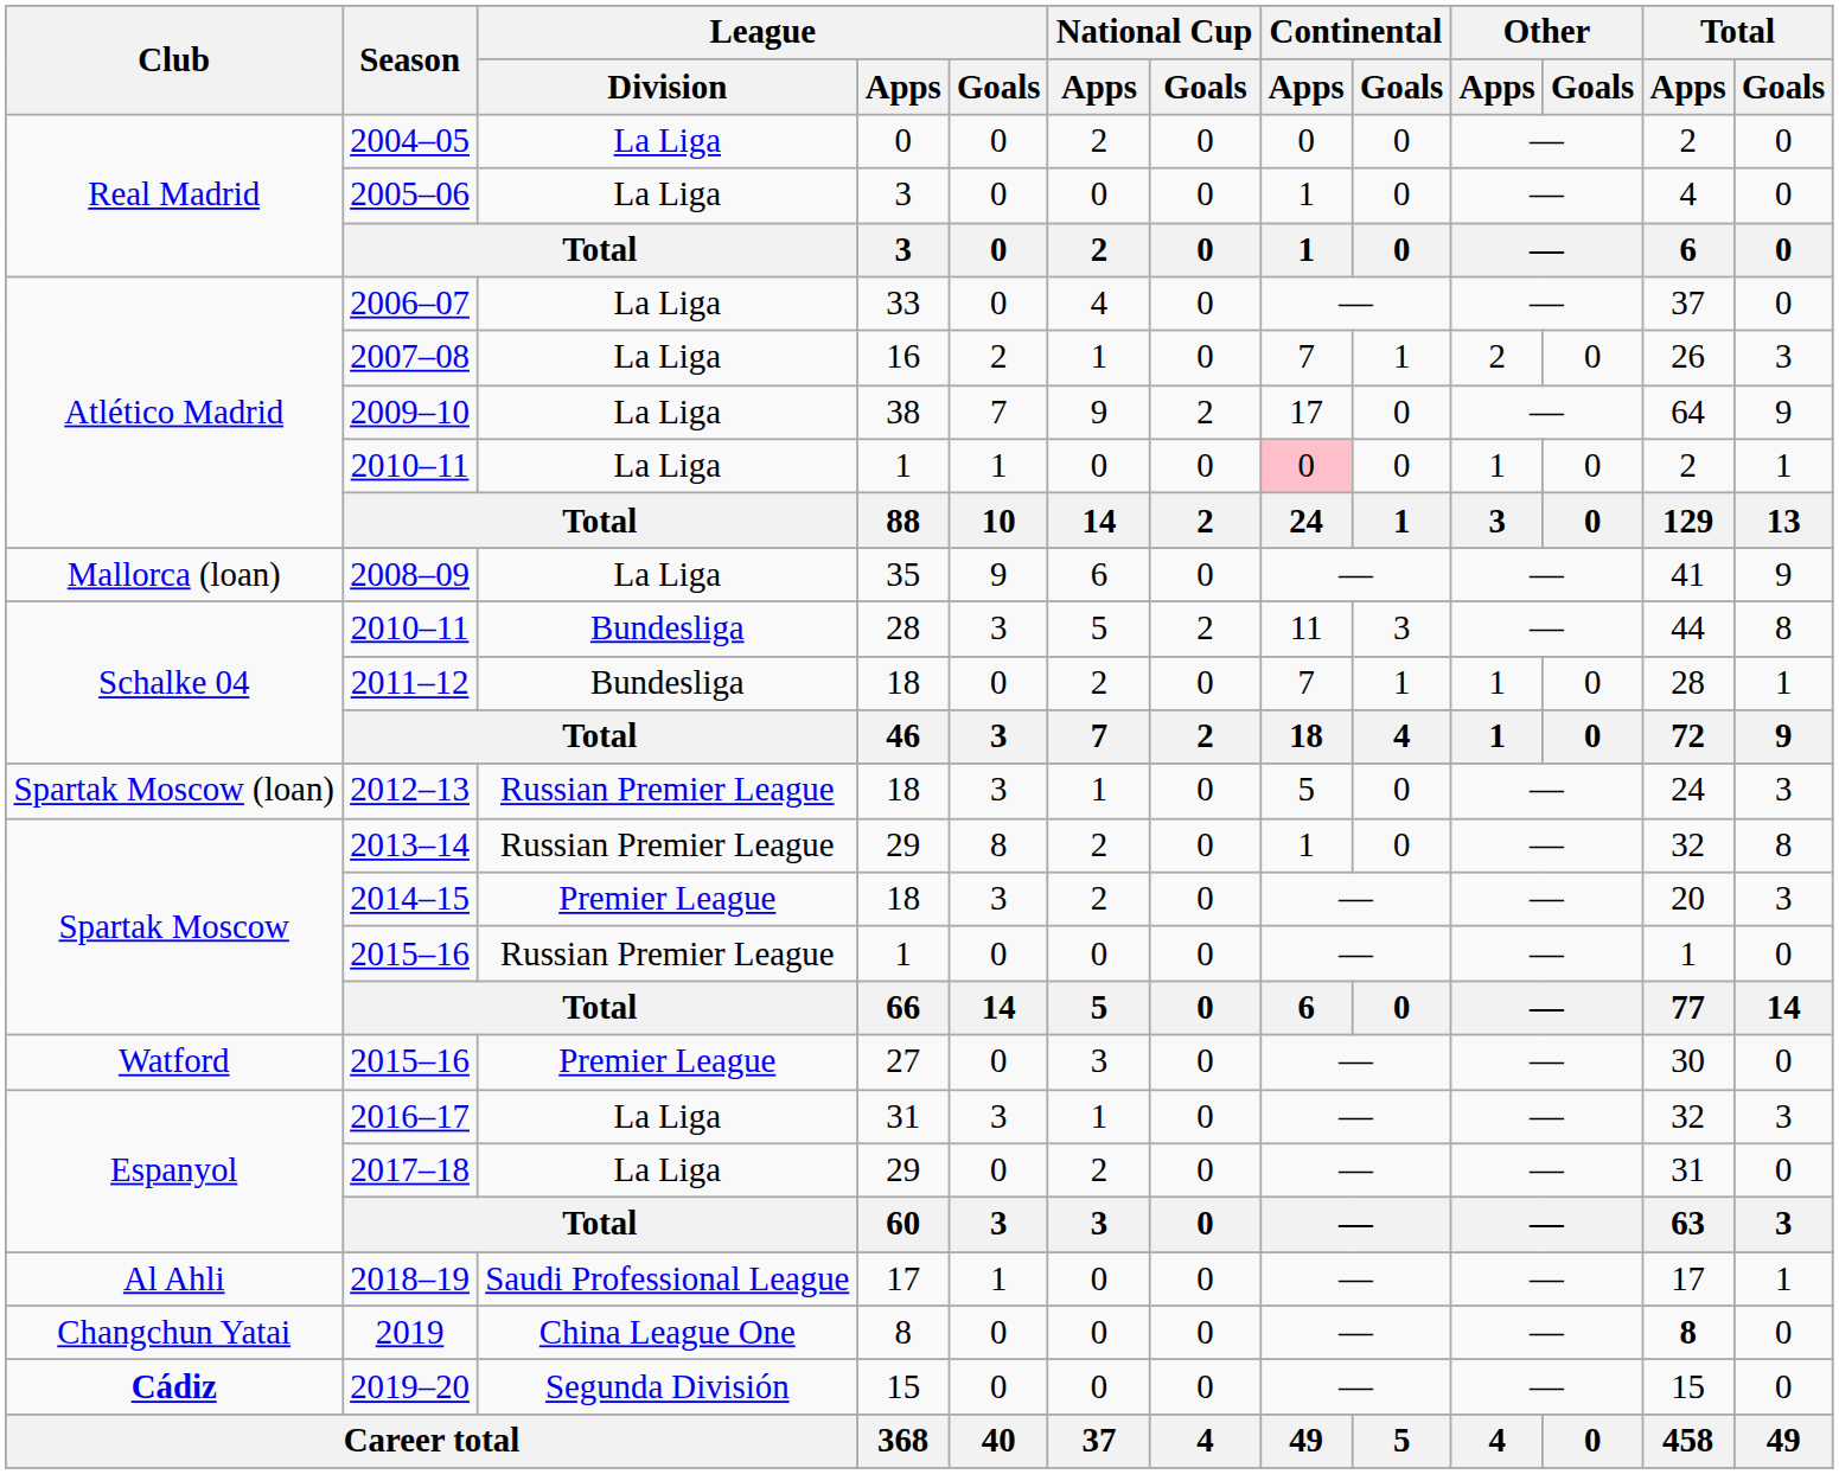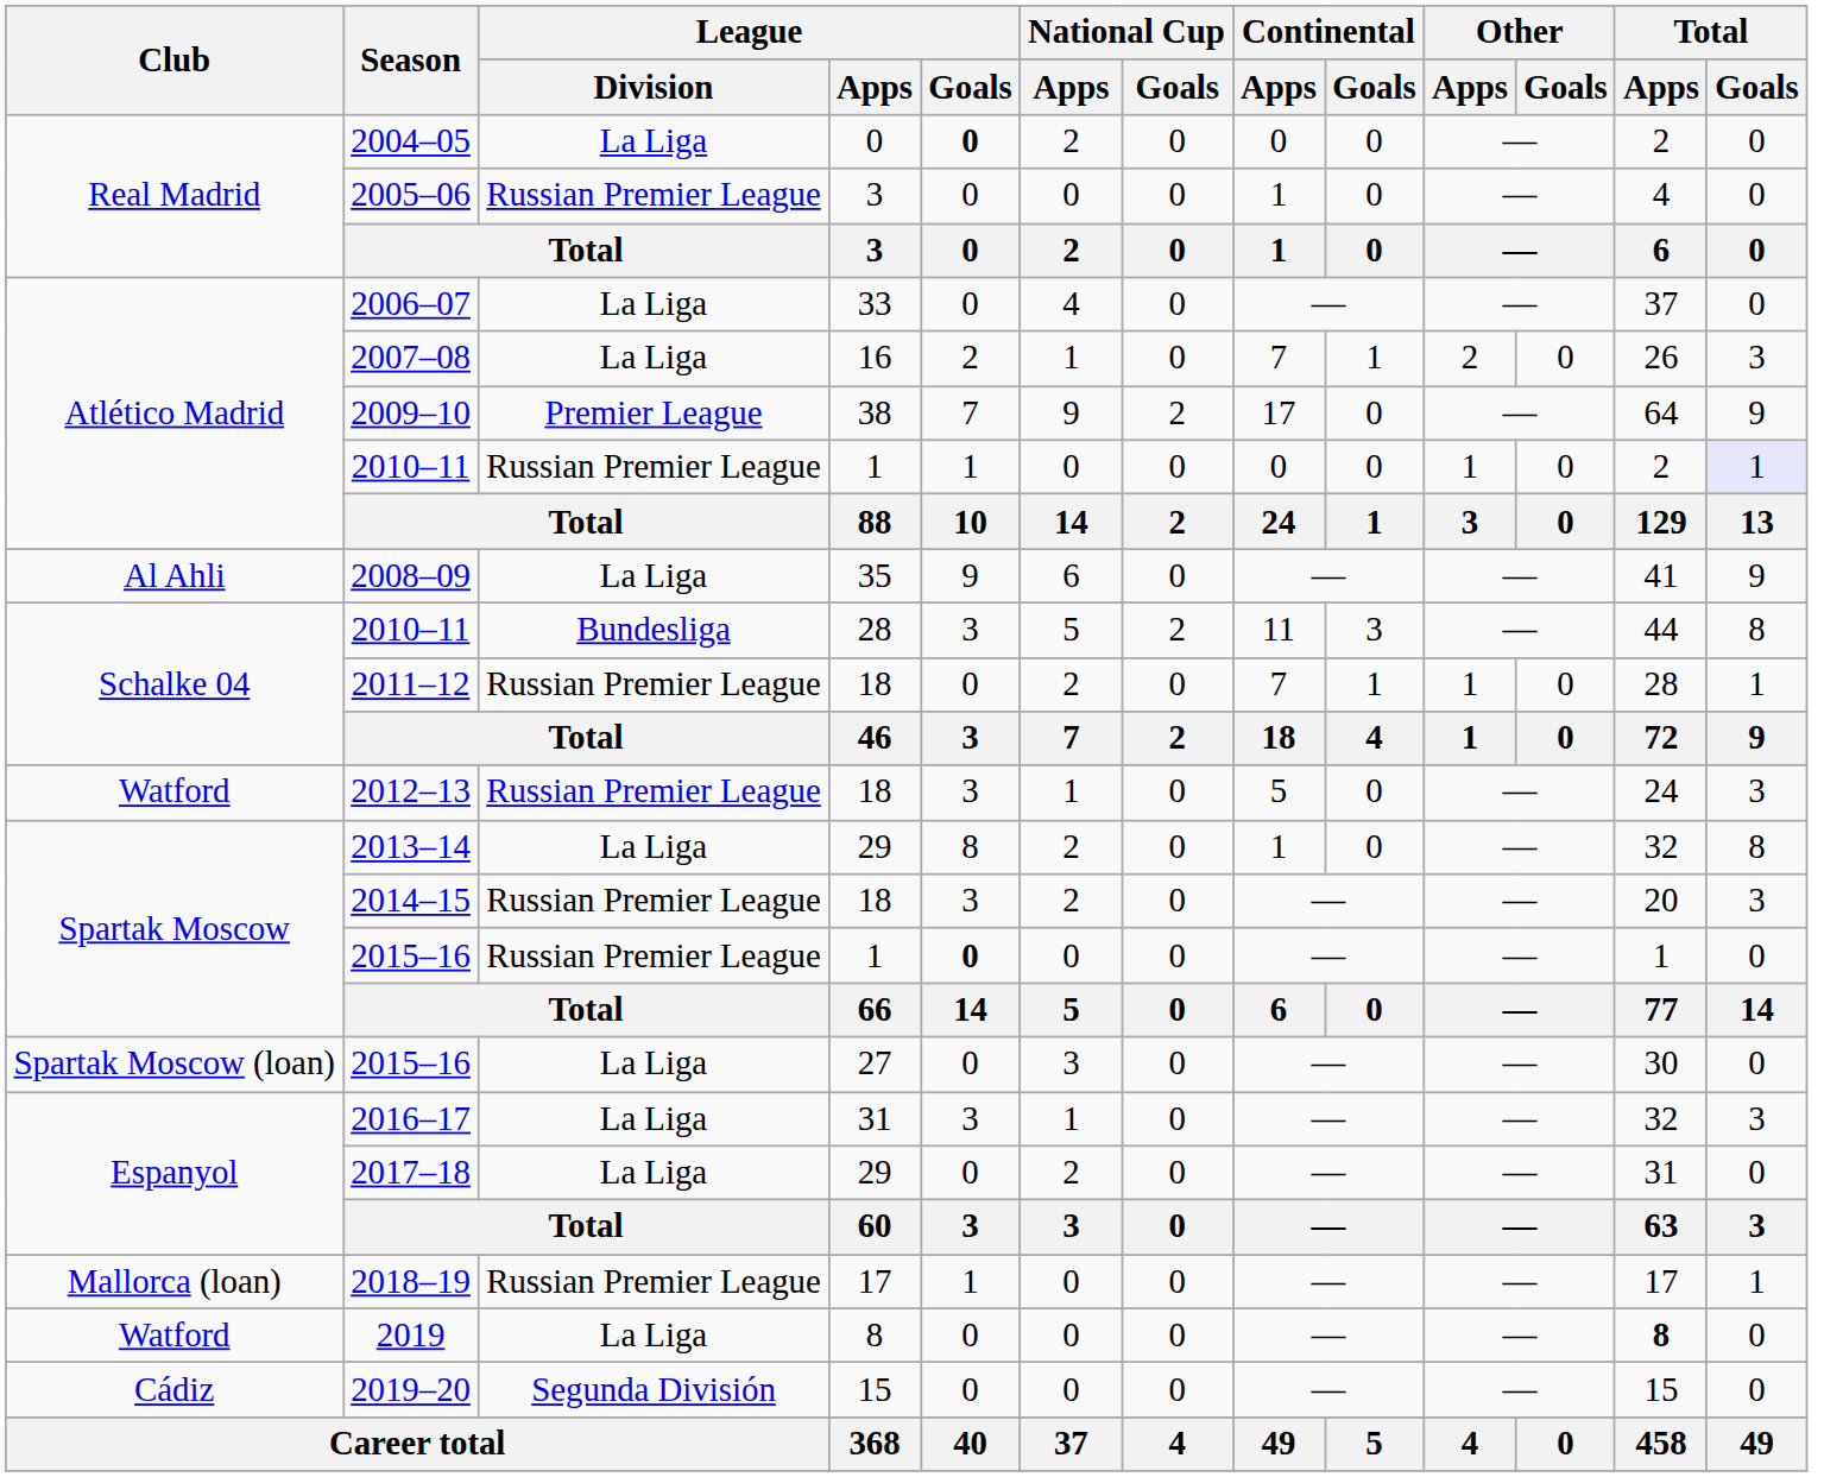2004–05 | League / Goals: normal -> bold
2005–06 | League / Division: La Liga -> Russian Premier League
2009–10 | League / Division: La Liga -> Premier League
2010–11 / 1 | League / Division: La Liga -> Russian Premier League
2010–11 / 1 | Continental / Apps: pink background -> no background
2010–11 / 1 | Total / Goals: no background -> lavender background
2008–09 | Club: Mallorca (loan) -> Al Ahli
2011–12 | League / Division: Bundesliga -> Russian Premier League
2012–13 | Club: Spartak Moscow (loan) -> Watford
2013–14 | League / Division: Russian Premier League -> La Liga
2014–15 | League / Division: Premier League -> Russian Premier League
2015–16 / 1 | League / Goals: normal -> bold
2015–16 / 27 | Club: Watford -> Spartak Moscow (loan)
2015–16 / 27 | League / Division: Premier League -> La Liga
2018–19 | Club: Al Ahli -> Mallorca (loan)
2018–19 | League / Division: Saudi Professional League -> Russian Premier League
2019 | Club: Changchun Yatai -> Watford
2019 | League / Division: China League One -> La Liga
2019–20 | Club: bold -> normal
